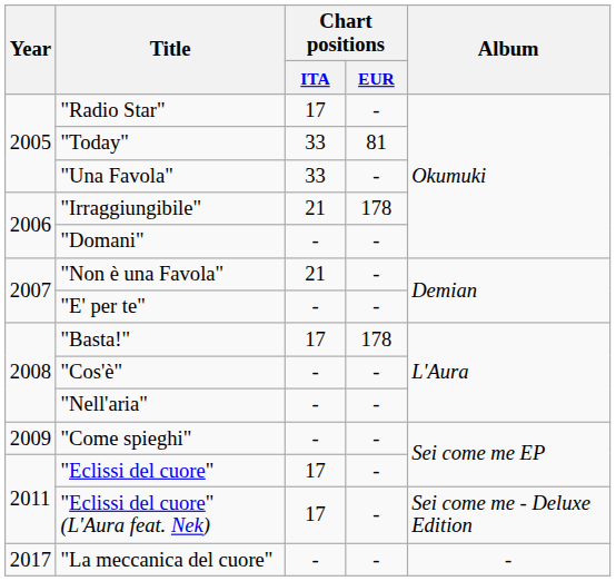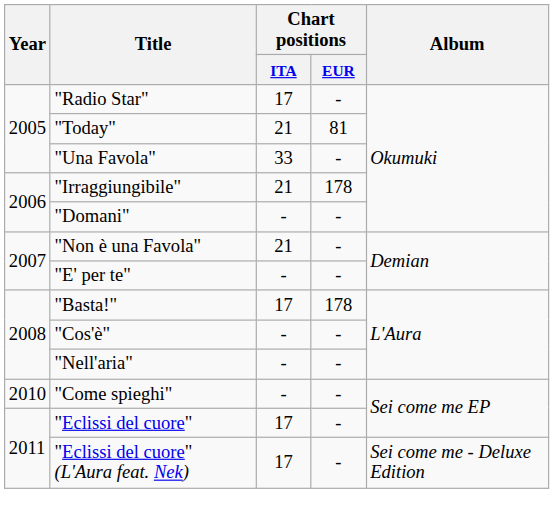"Today" | Chart positions / ITA: 33 -> 21
"Come spieghi" | Year: 2009 -> 2010
- row: 2017 | "La meccanica del cuore" | - | - | -
